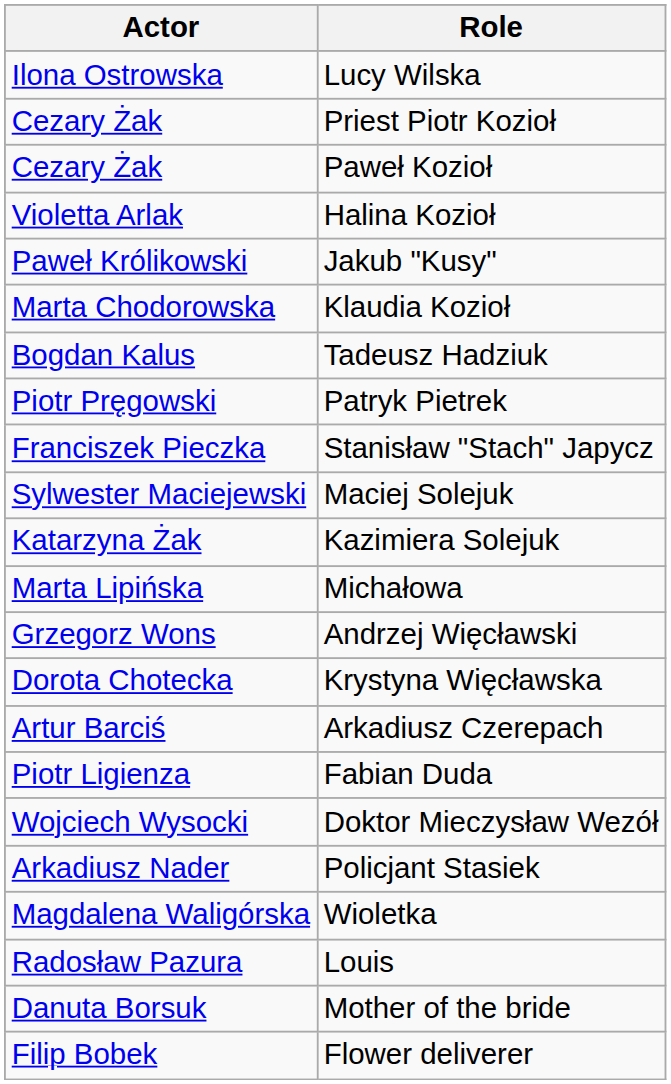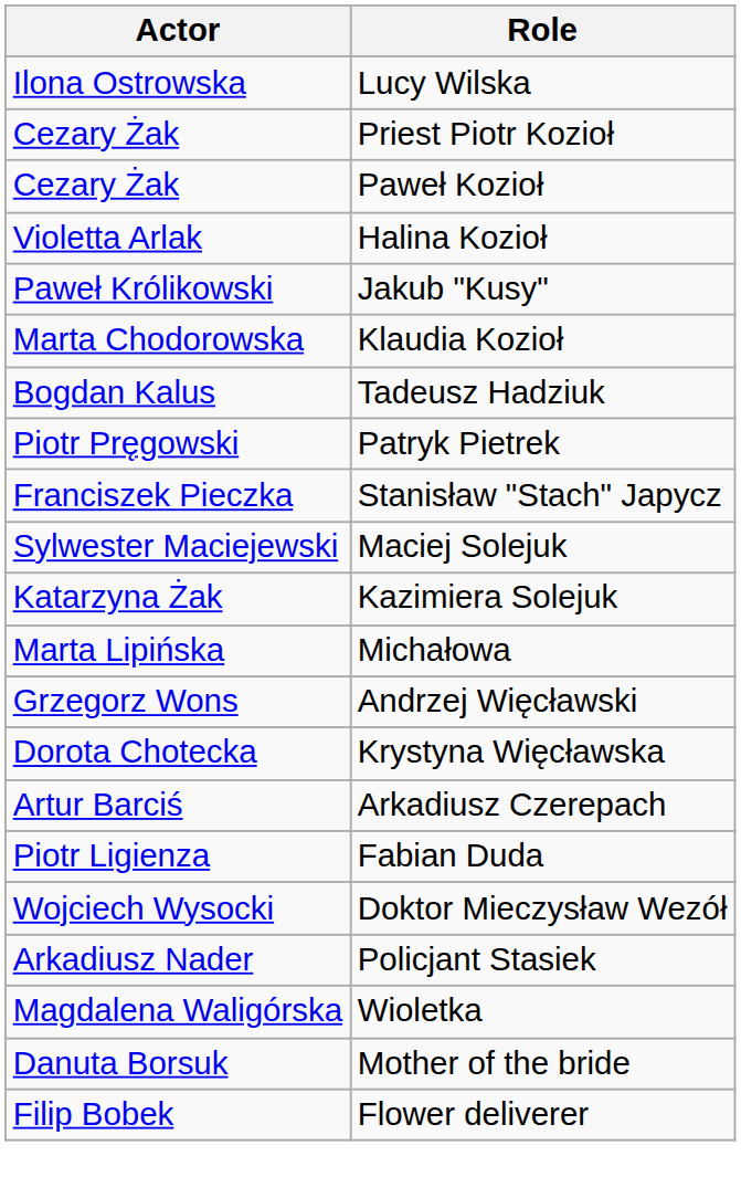- row: Radosław Pazura | Louis
